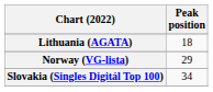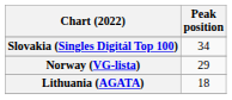rows swapped: Lithuania (AGATA) <-> Slovakia (Singles Digitál Top 100)
